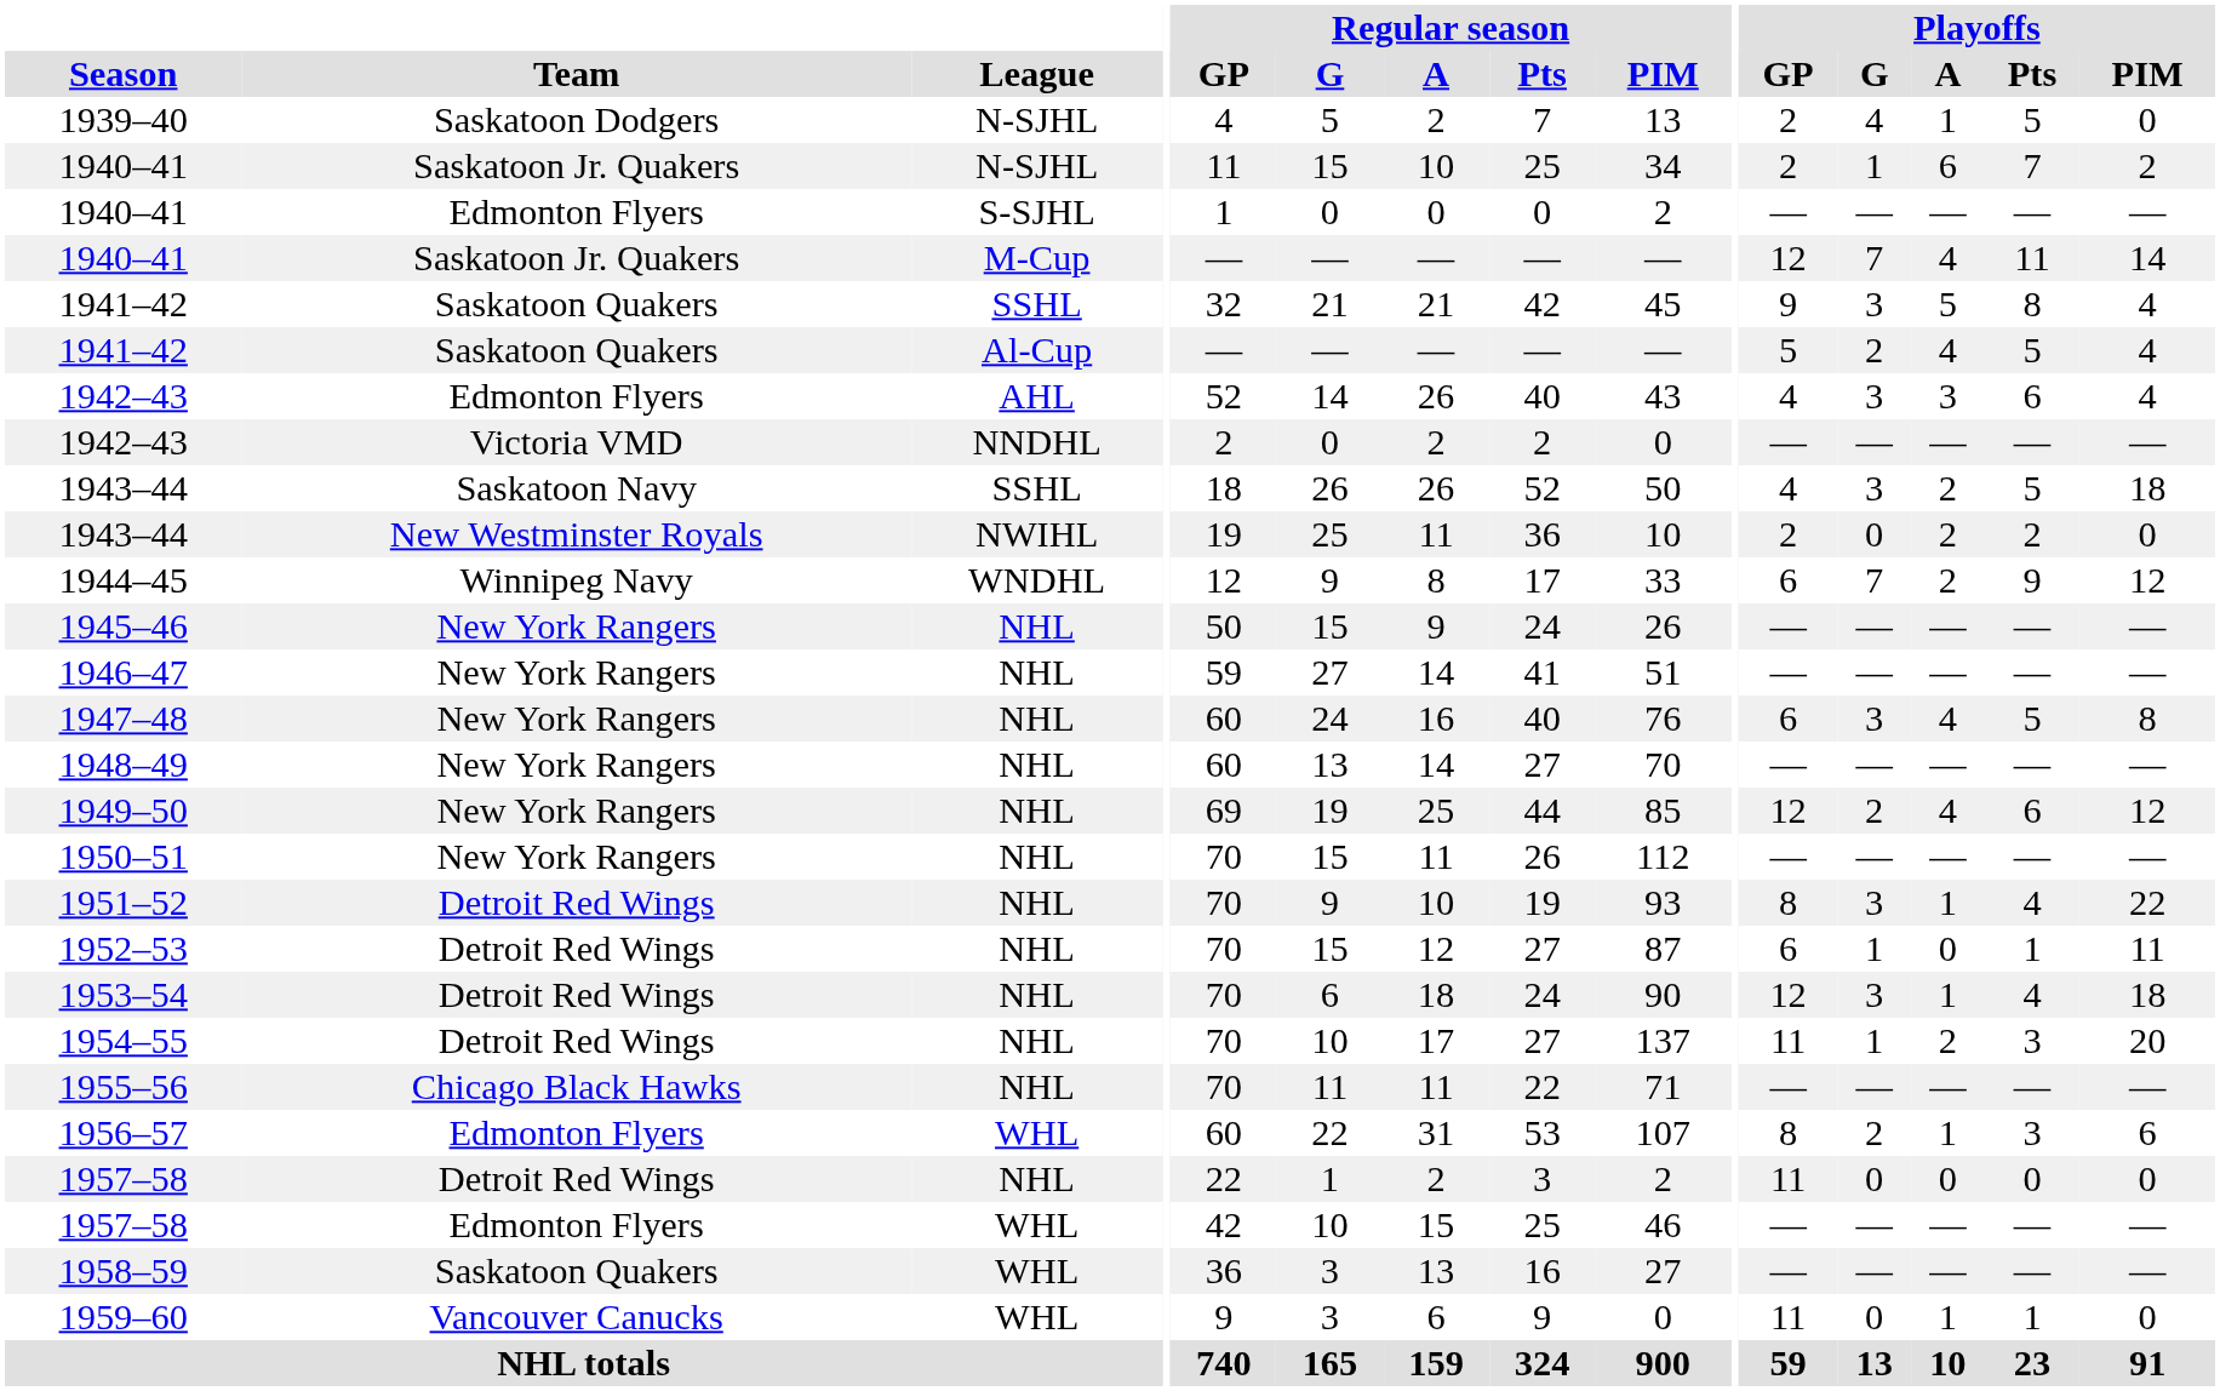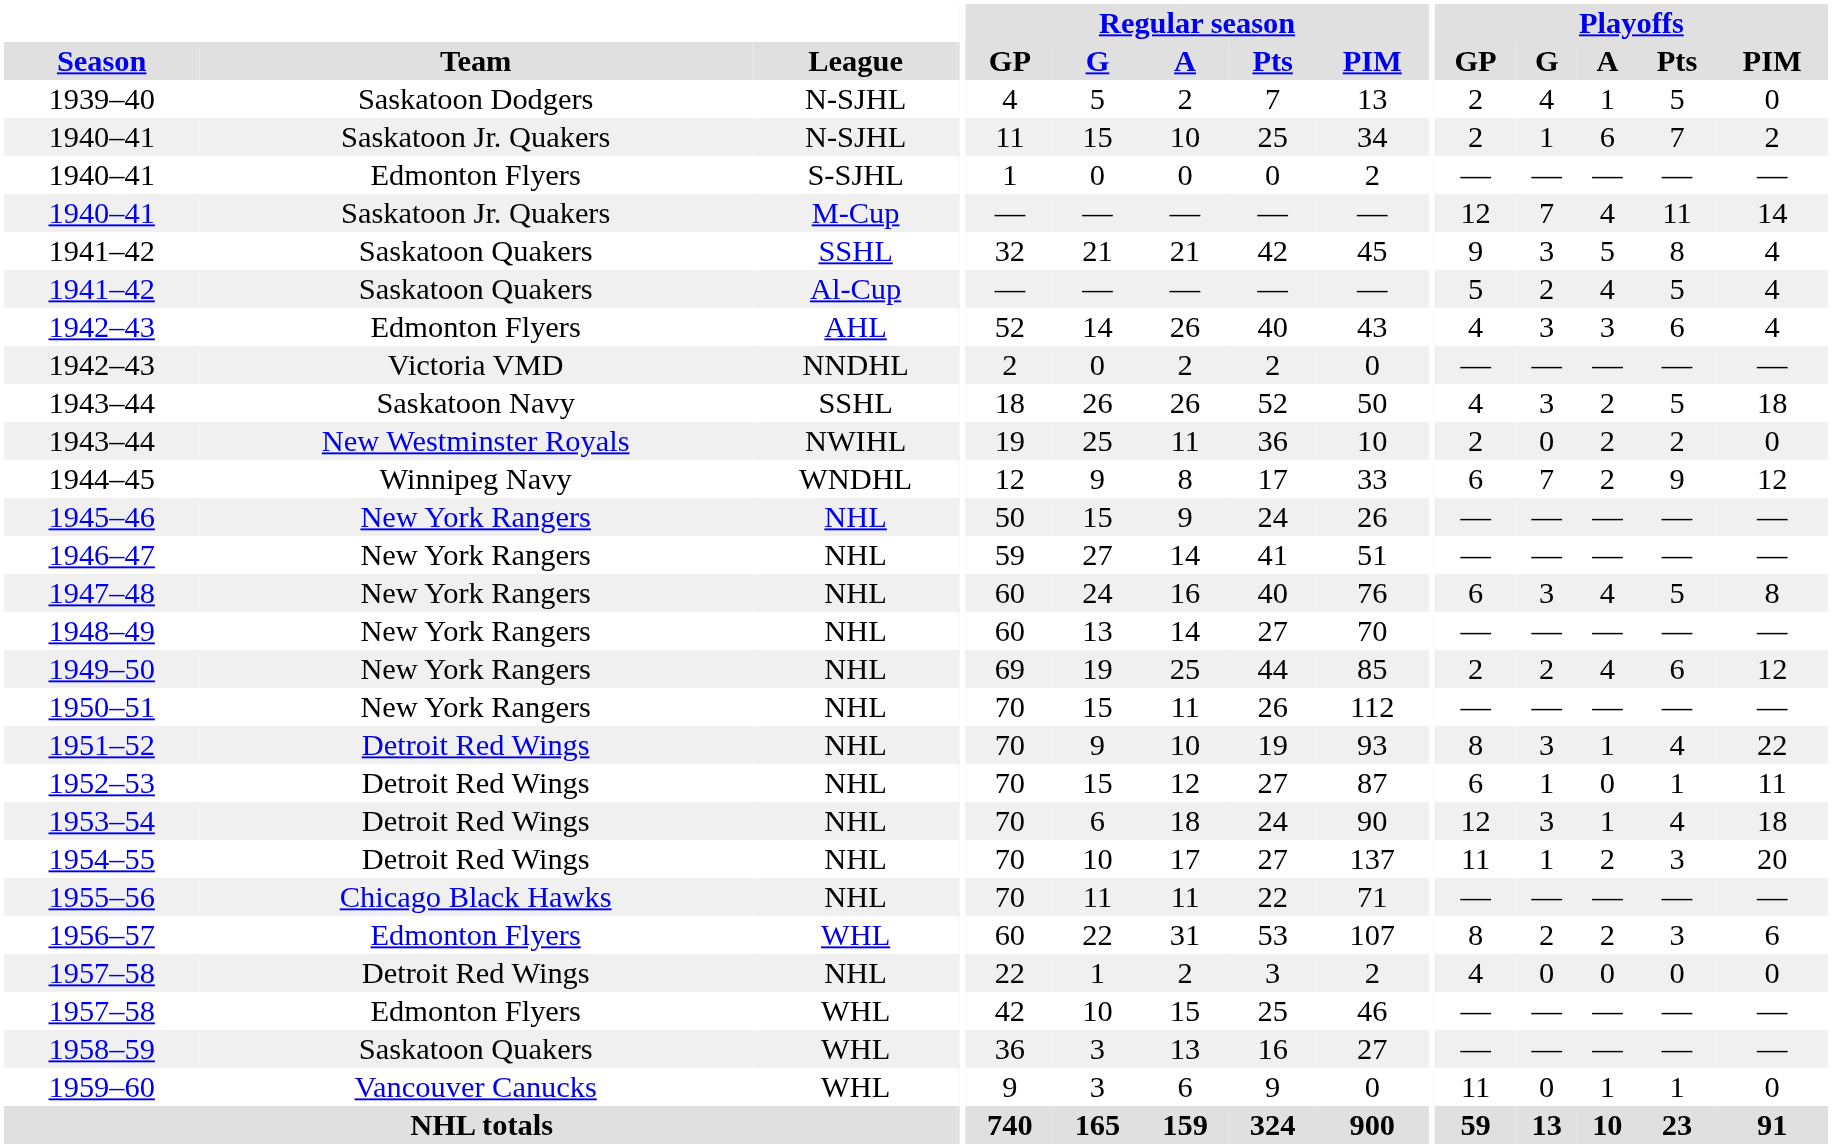1949–50 | Playoffs / GP: 12 -> 2
1956–57 | Playoffs / A: 1 -> 2
1957–58 / NHL | Playoffs / GP: 11 -> 4
